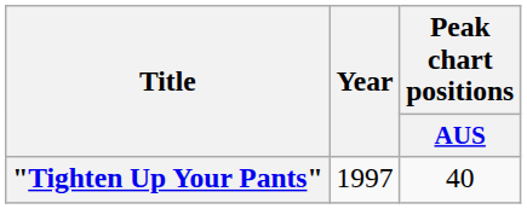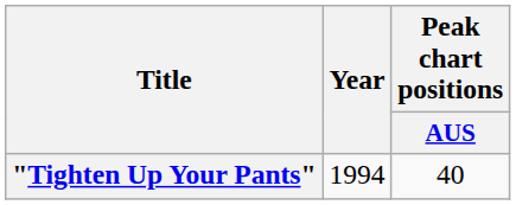"Tighten Up Your Pants" | Year: 1997 -> 1994
